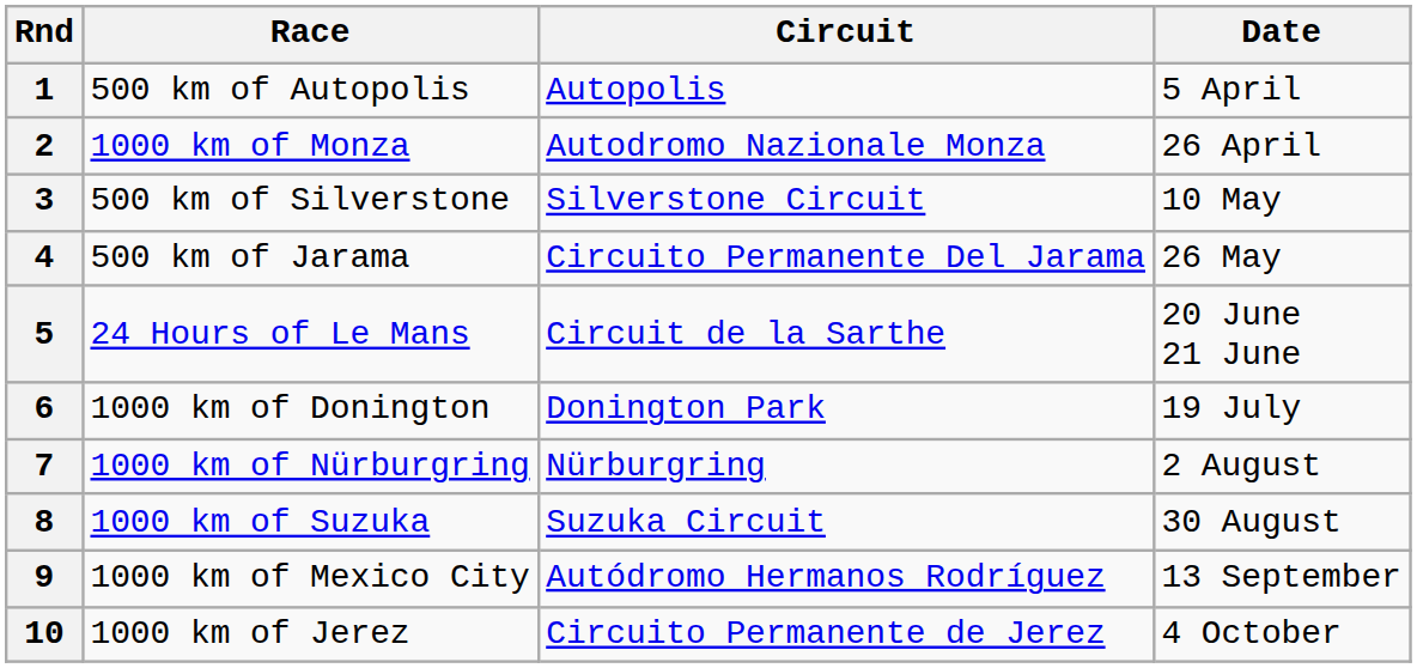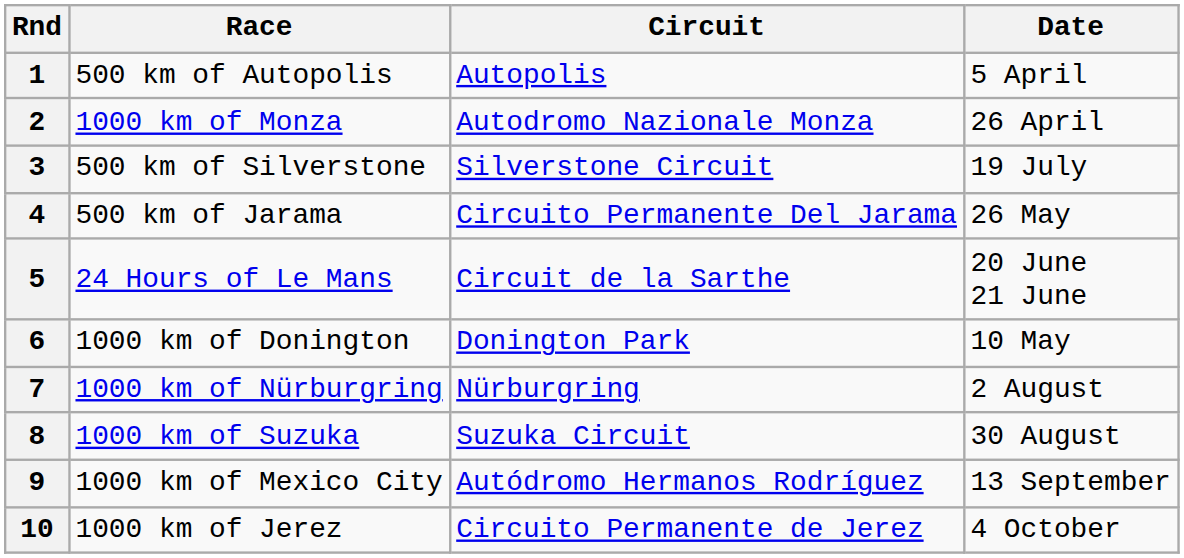3 | Date: 10 May -> 19 July
6 | Date: 19 July -> 10 May
